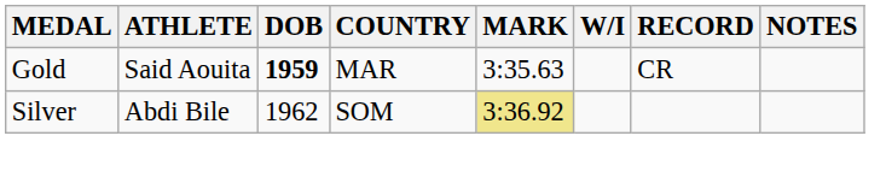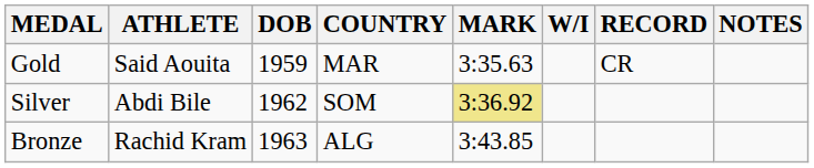Gold | DOB: bold -> normal
+ row: Bronze | Rachid Kram | 1963 | ALG | 3:43.85
